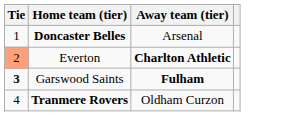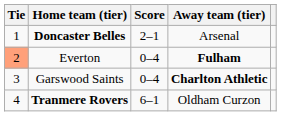+ column: Score | 2–1 | 0–4 | 0–4 | 6–1
Everton | Away team (tier): Charlton Athletic -> Fulham
Garswood Saints | Tie: bold -> normal
Garswood Saints | Away team (tier): Fulham -> Charlton Athletic
